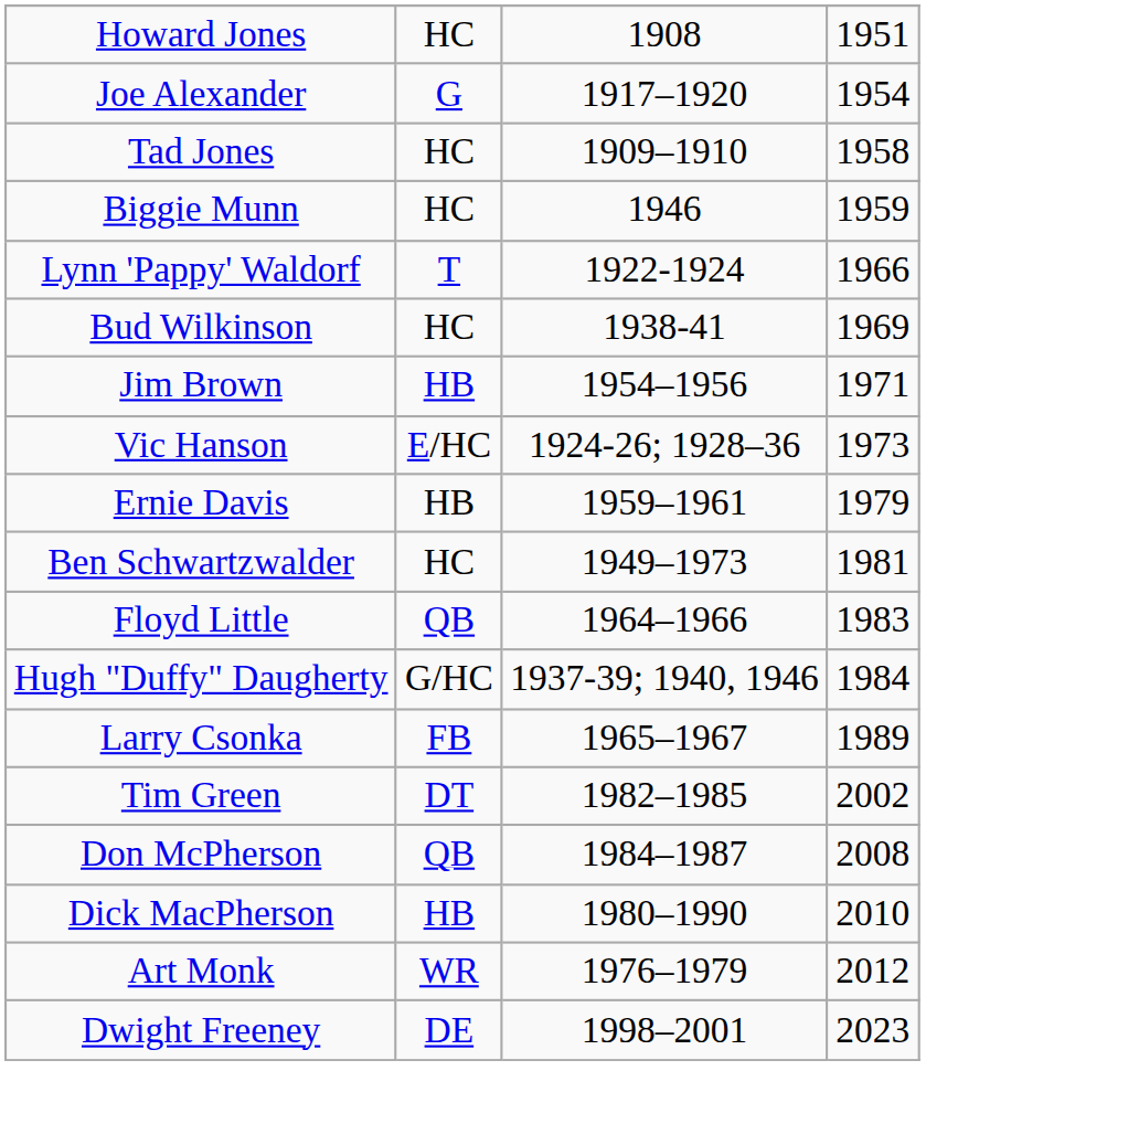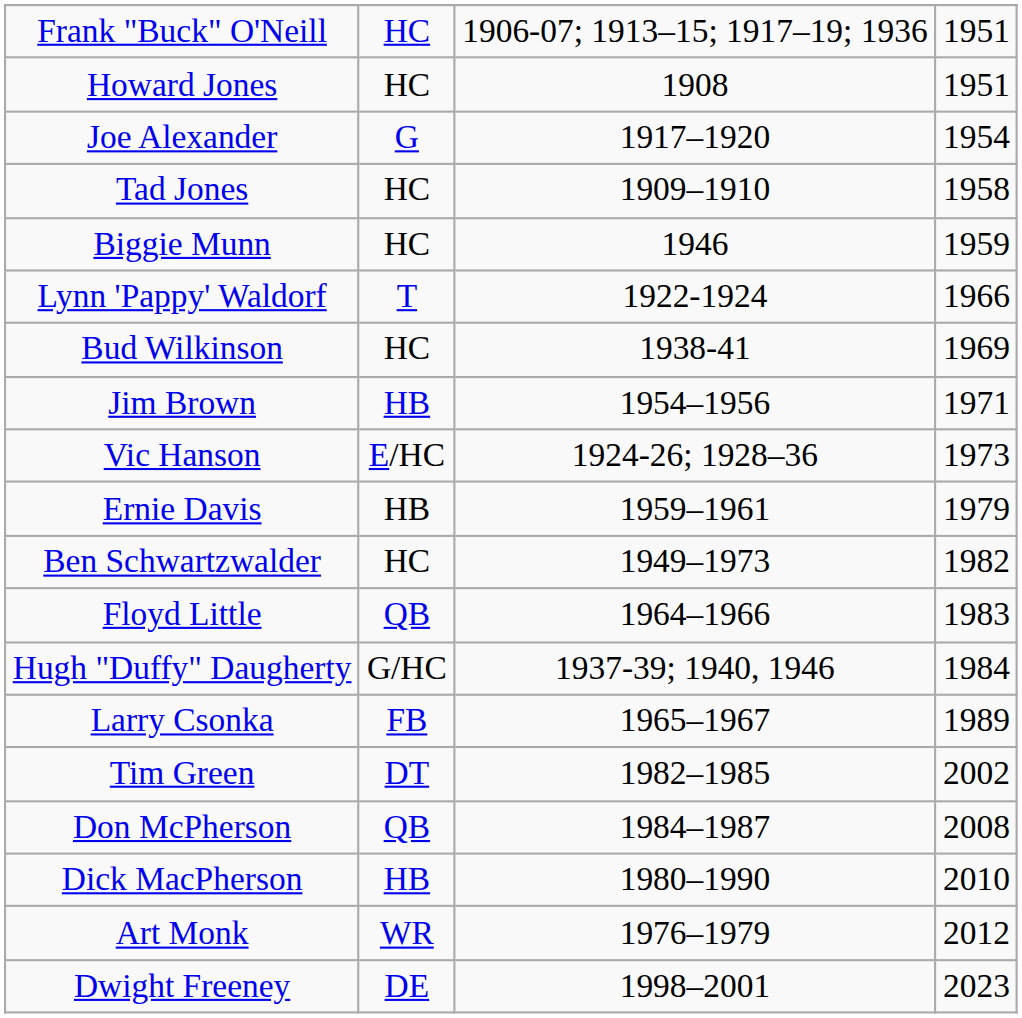+ row: Frank "Buck" O'Neill | HC | 1906-07; 1913–15; 1917–19; 1936 | 1951
Ben Schwartzwalder | column 4: 1981 -> 1982
